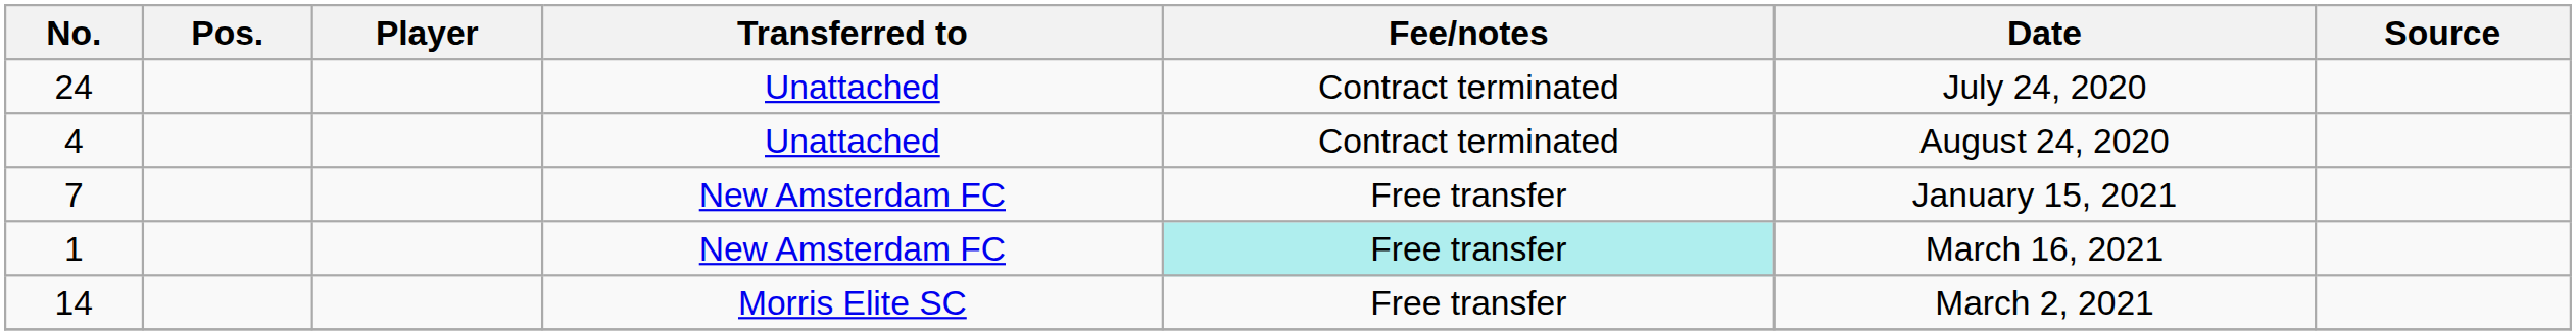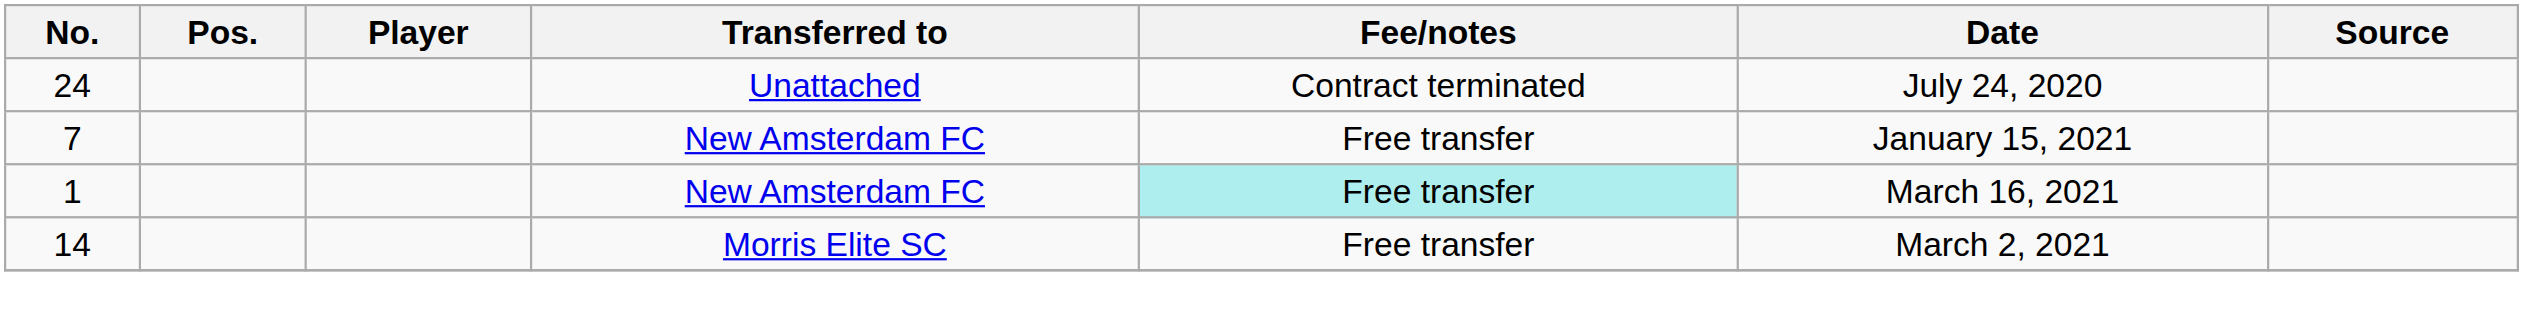- row: 4 | Unattached | Contract terminated | August 24, 2020
